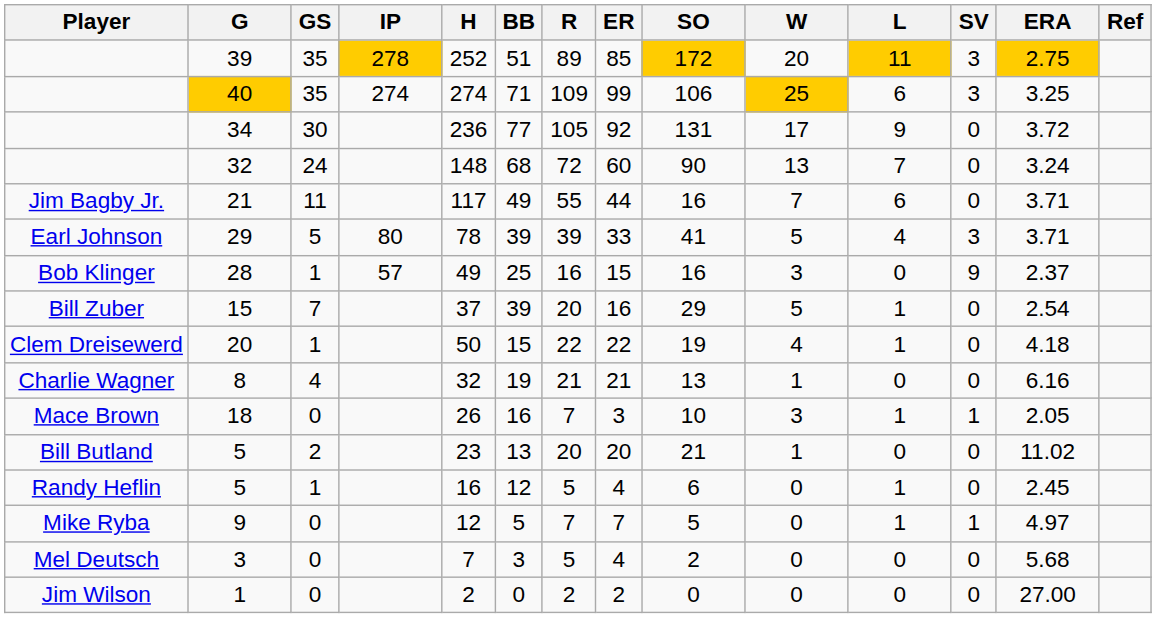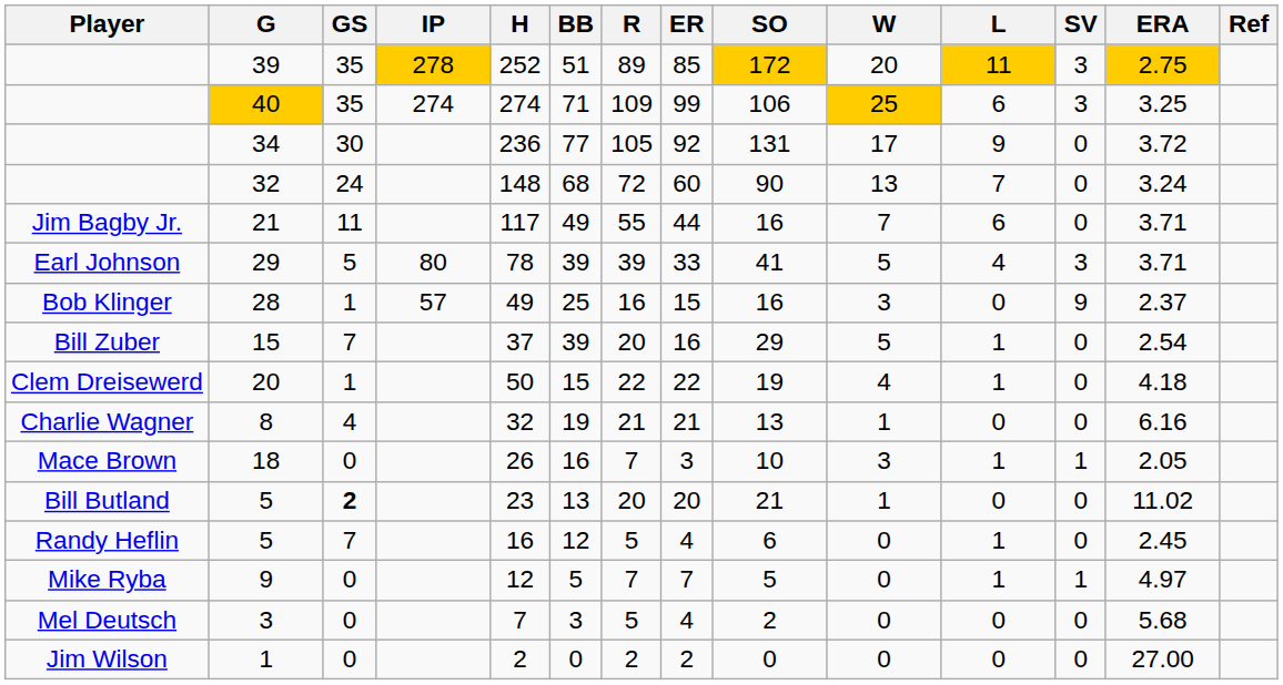Bill Butland / 5 | GS: normal -> bold
Randy Heflin / 5 | GS: 1 -> 7
